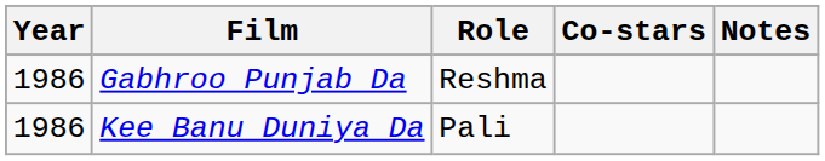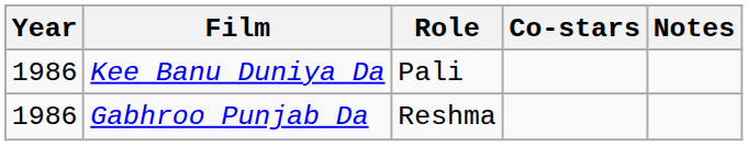rows swapped: Gabhroo Punjab Da <-> Kee Banu Duniya Da
